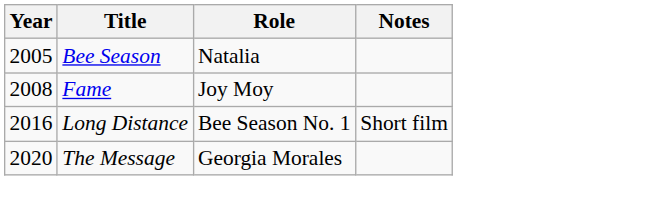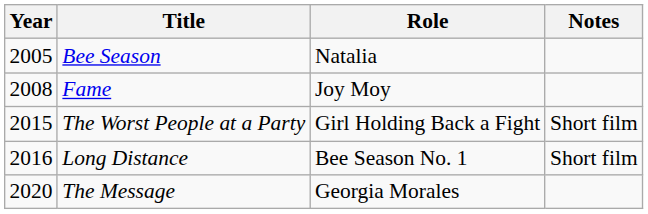+ row: 2015 | The Worst People at a Party | Girl Holding Back a Fight | Short film
